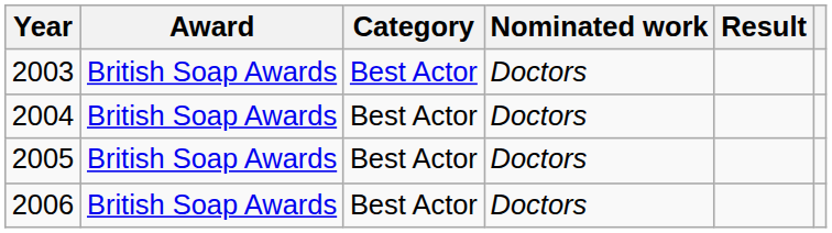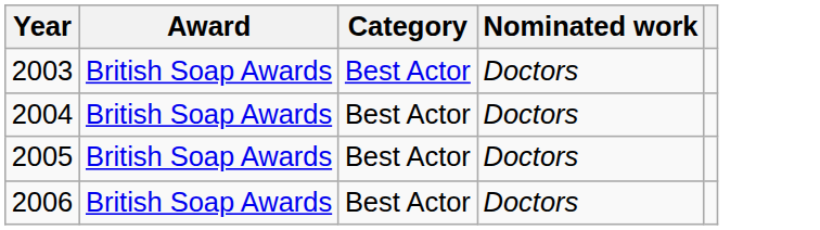- column: Result
